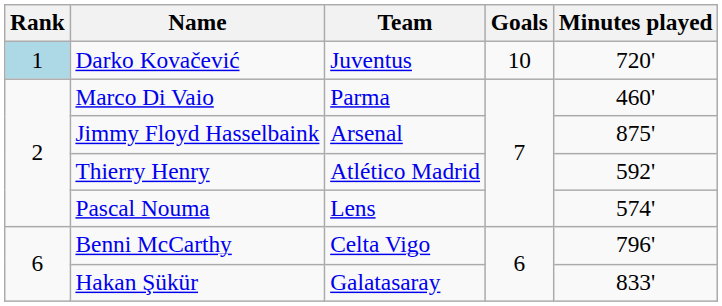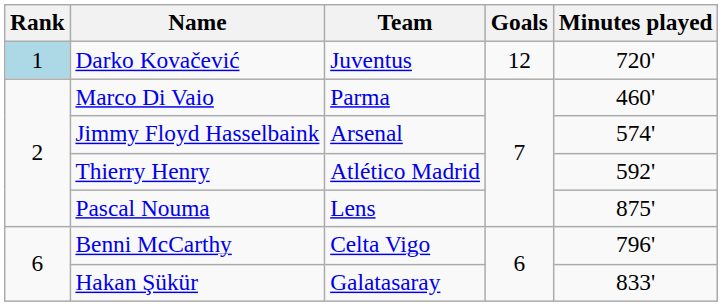Darko Kovačević | Goals: 10 -> 12
Jimmy Floyd Hasselbaink | Minutes played: 875' -> 574'
Pascal Nouma | Minutes played: 574' -> 875'
